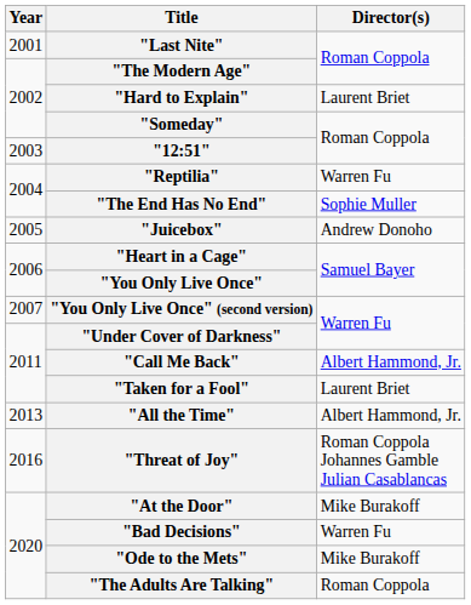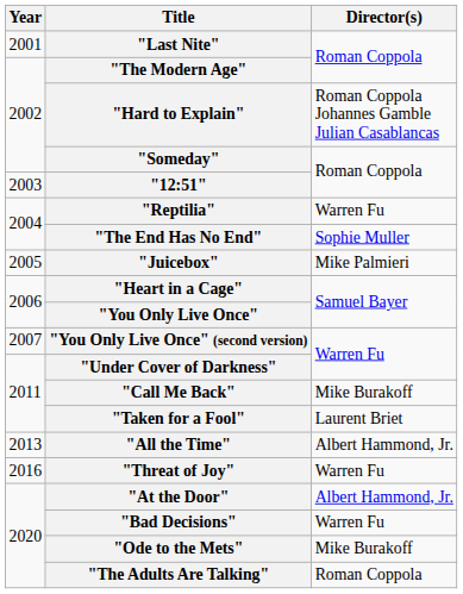"Hard to Explain" | Director(s): Laurent Briet -> Roman Coppola Johannes Gamble Julian Casablancas
"Juicebox" | Director(s): Andrew Donoho -> Mike Palmieri
"Call Me Back" | Director(s): Albert Hammond, Jr. -> Mike Burakoff
"Threat of Joy" | Director(s): Roman Coppola Johannes Gamble Julian Casablancas -> Warren Fu
"At the Door" | Director(s): Mike Burakoff -> Albert Hammond, Jr.
